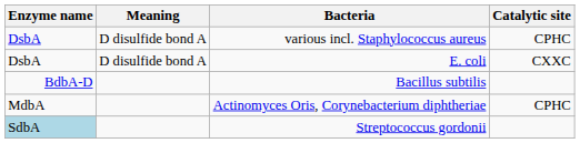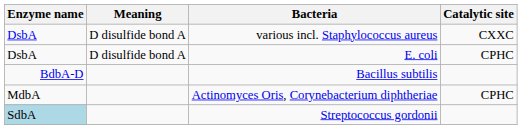various incl. Staphylococcus aureus | Catalytic site: CPHC -> CXXC
E. coli | Catalytic site: CXXC -> CPHC
